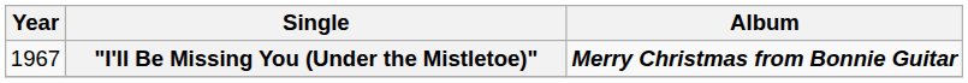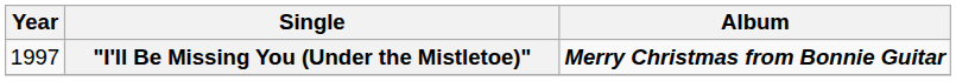"I'll Be Missing You (Under the Mistletoe)" | Year: 1967 -> 1997
